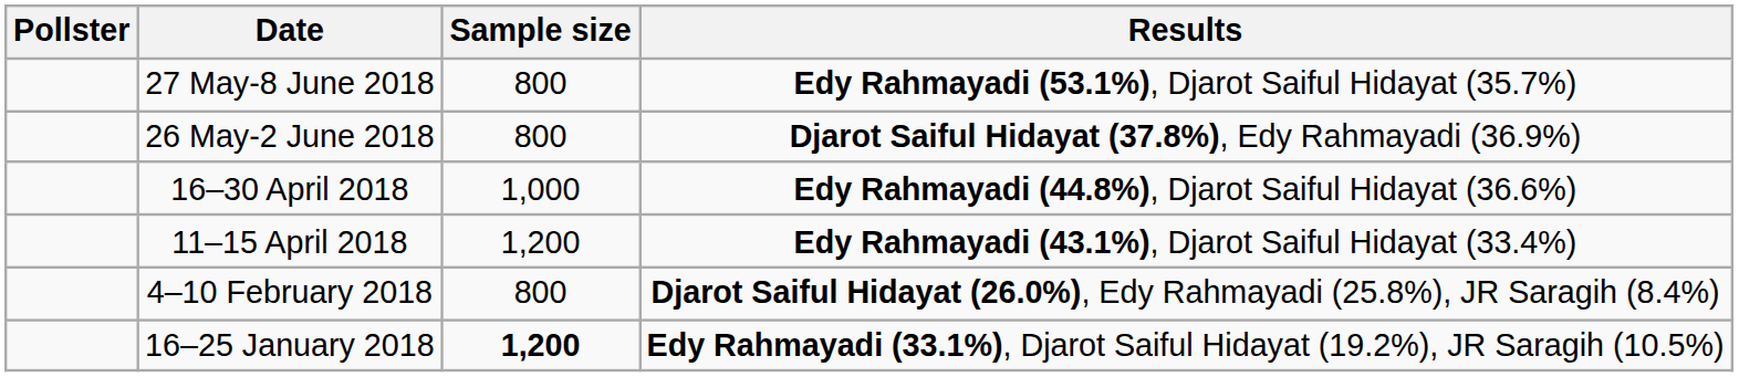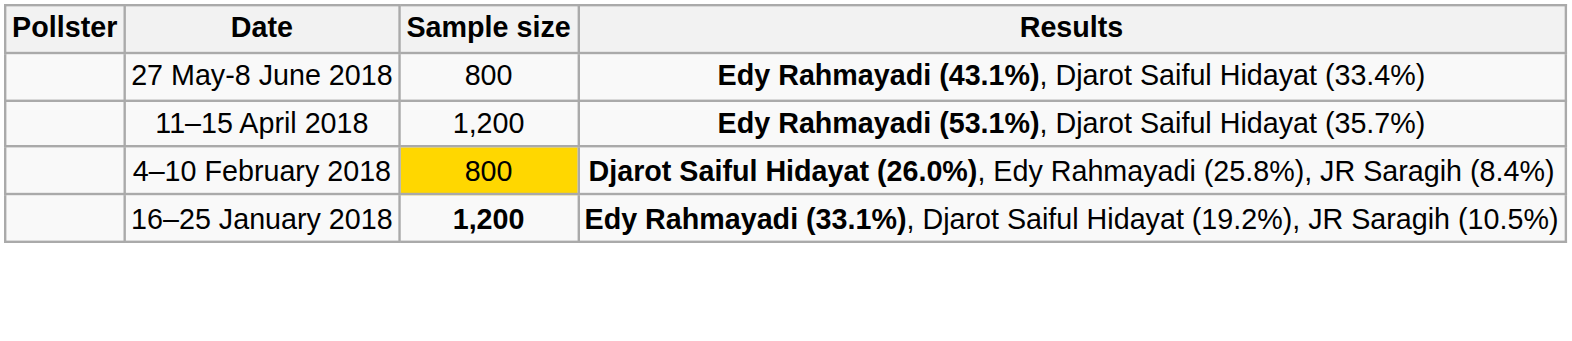27 May-8 June 2018 | Results: Edy Rahmayadi (53.1%), Djarot Saiful Hidayat (35.7%) -> Edy Rahmayadi (43.1%), Djarot Saiful Hidayat (33.4%)
- row: 26 May-2 June 2018 | 800 | Djarot Saiful Hidayat (37.8%), Edy Rahmayadi (36.9%)
- row: 16–30 April 2018 | 1,000 | Edy Rahmayadi (44.8%), Djarot Saiful Hidayat (36.6%)
11–15 April 2018 | Results: Edy Rahmayadi (43.1%), Djarot Saiful Hidayat (33.4%) -> Edy Rahmayadi (53.1%), Djarot Saiful Hidayat (35.7%)
4–10 February 2018 | Sample size: no background -> gold background
